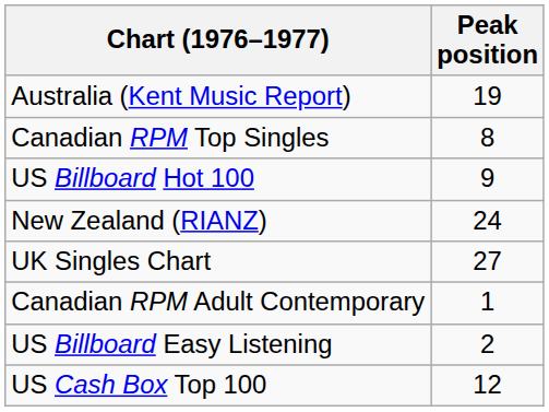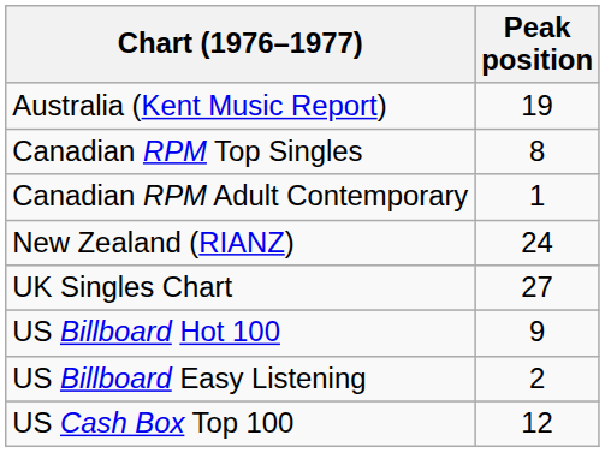rows swapped: Canadian RPM Adult Contemporary <-> US Billboard Hot 100
